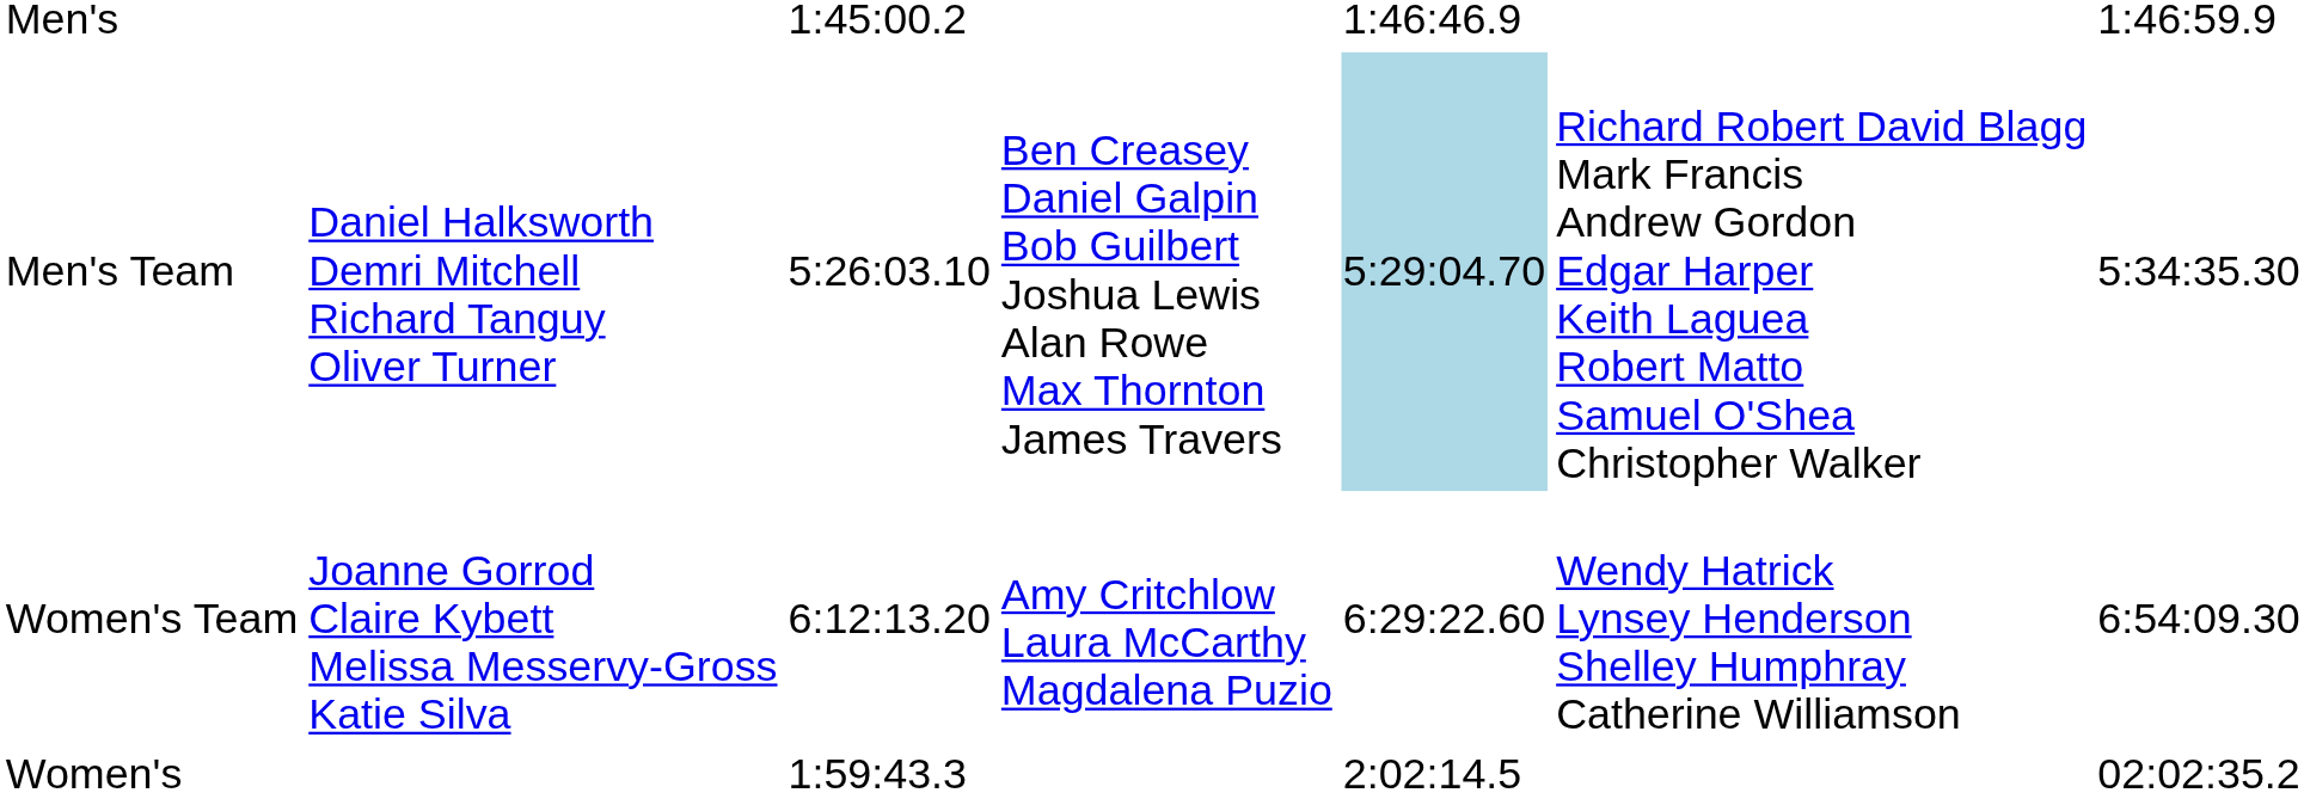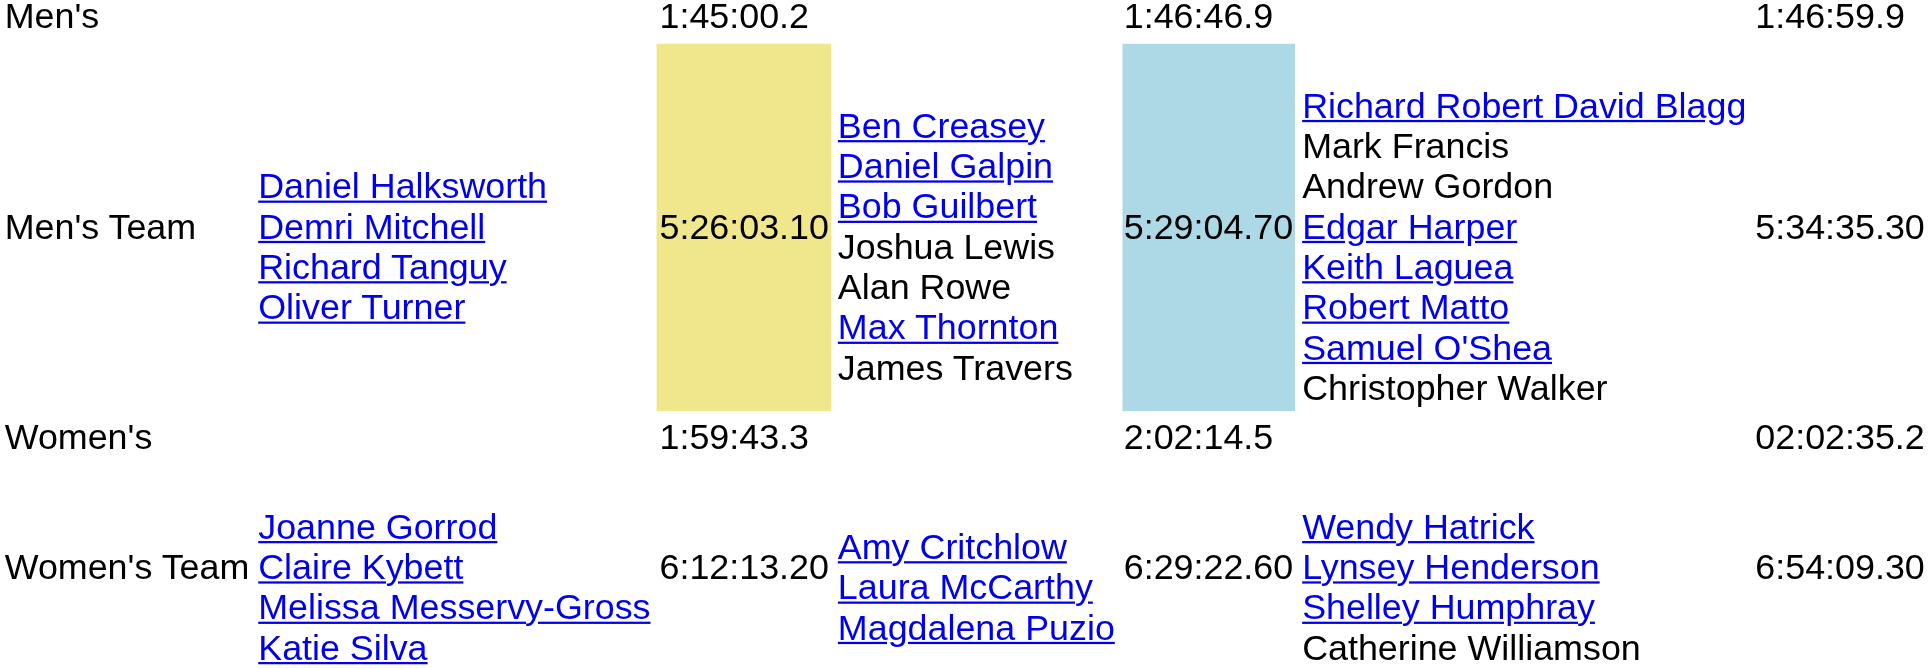Men's Team | column 3: no background -> khaki background
rows swapped: Women's <-> Women's Team
